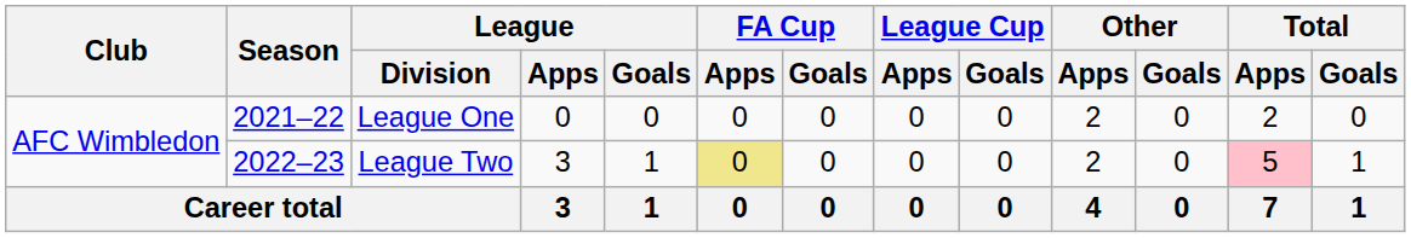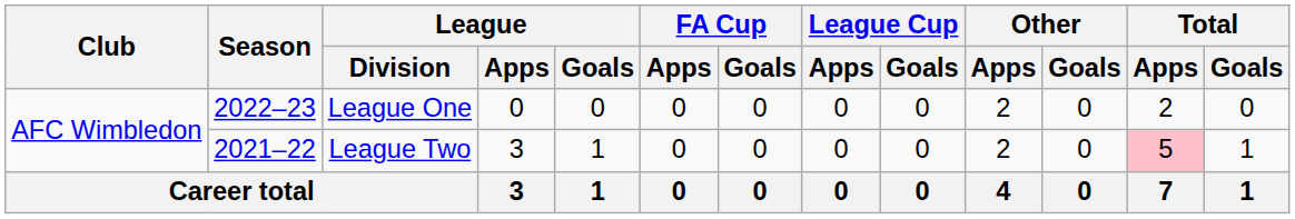League One | Season: 2021–22 -> 2022–23
League Two | Season: 2022–23 -> 2021–22
League Two | FA Cup / Apps: khaki background -> no background
